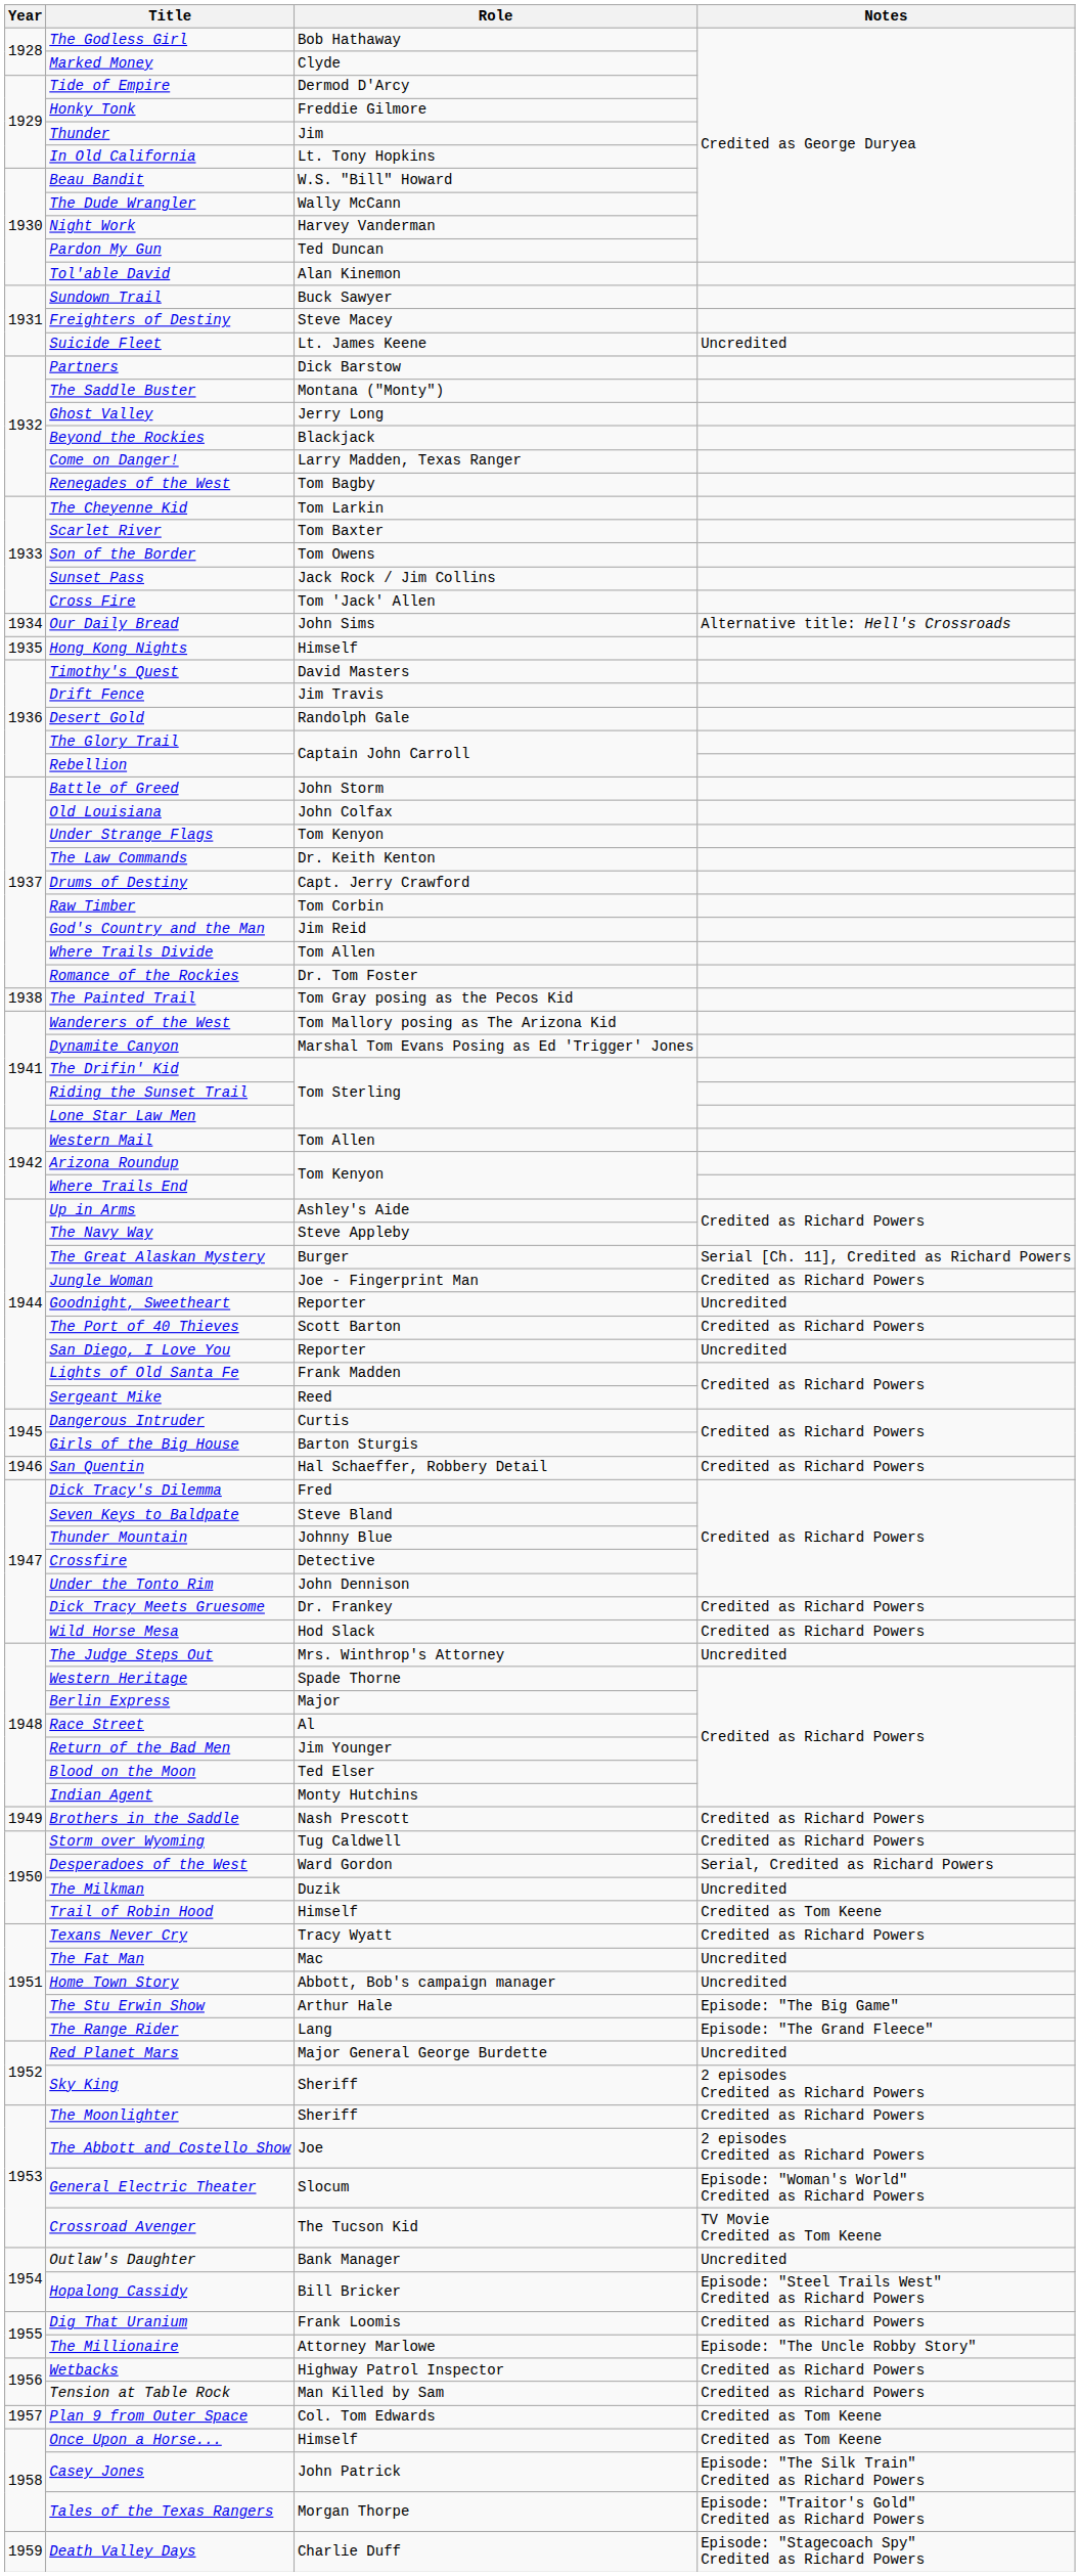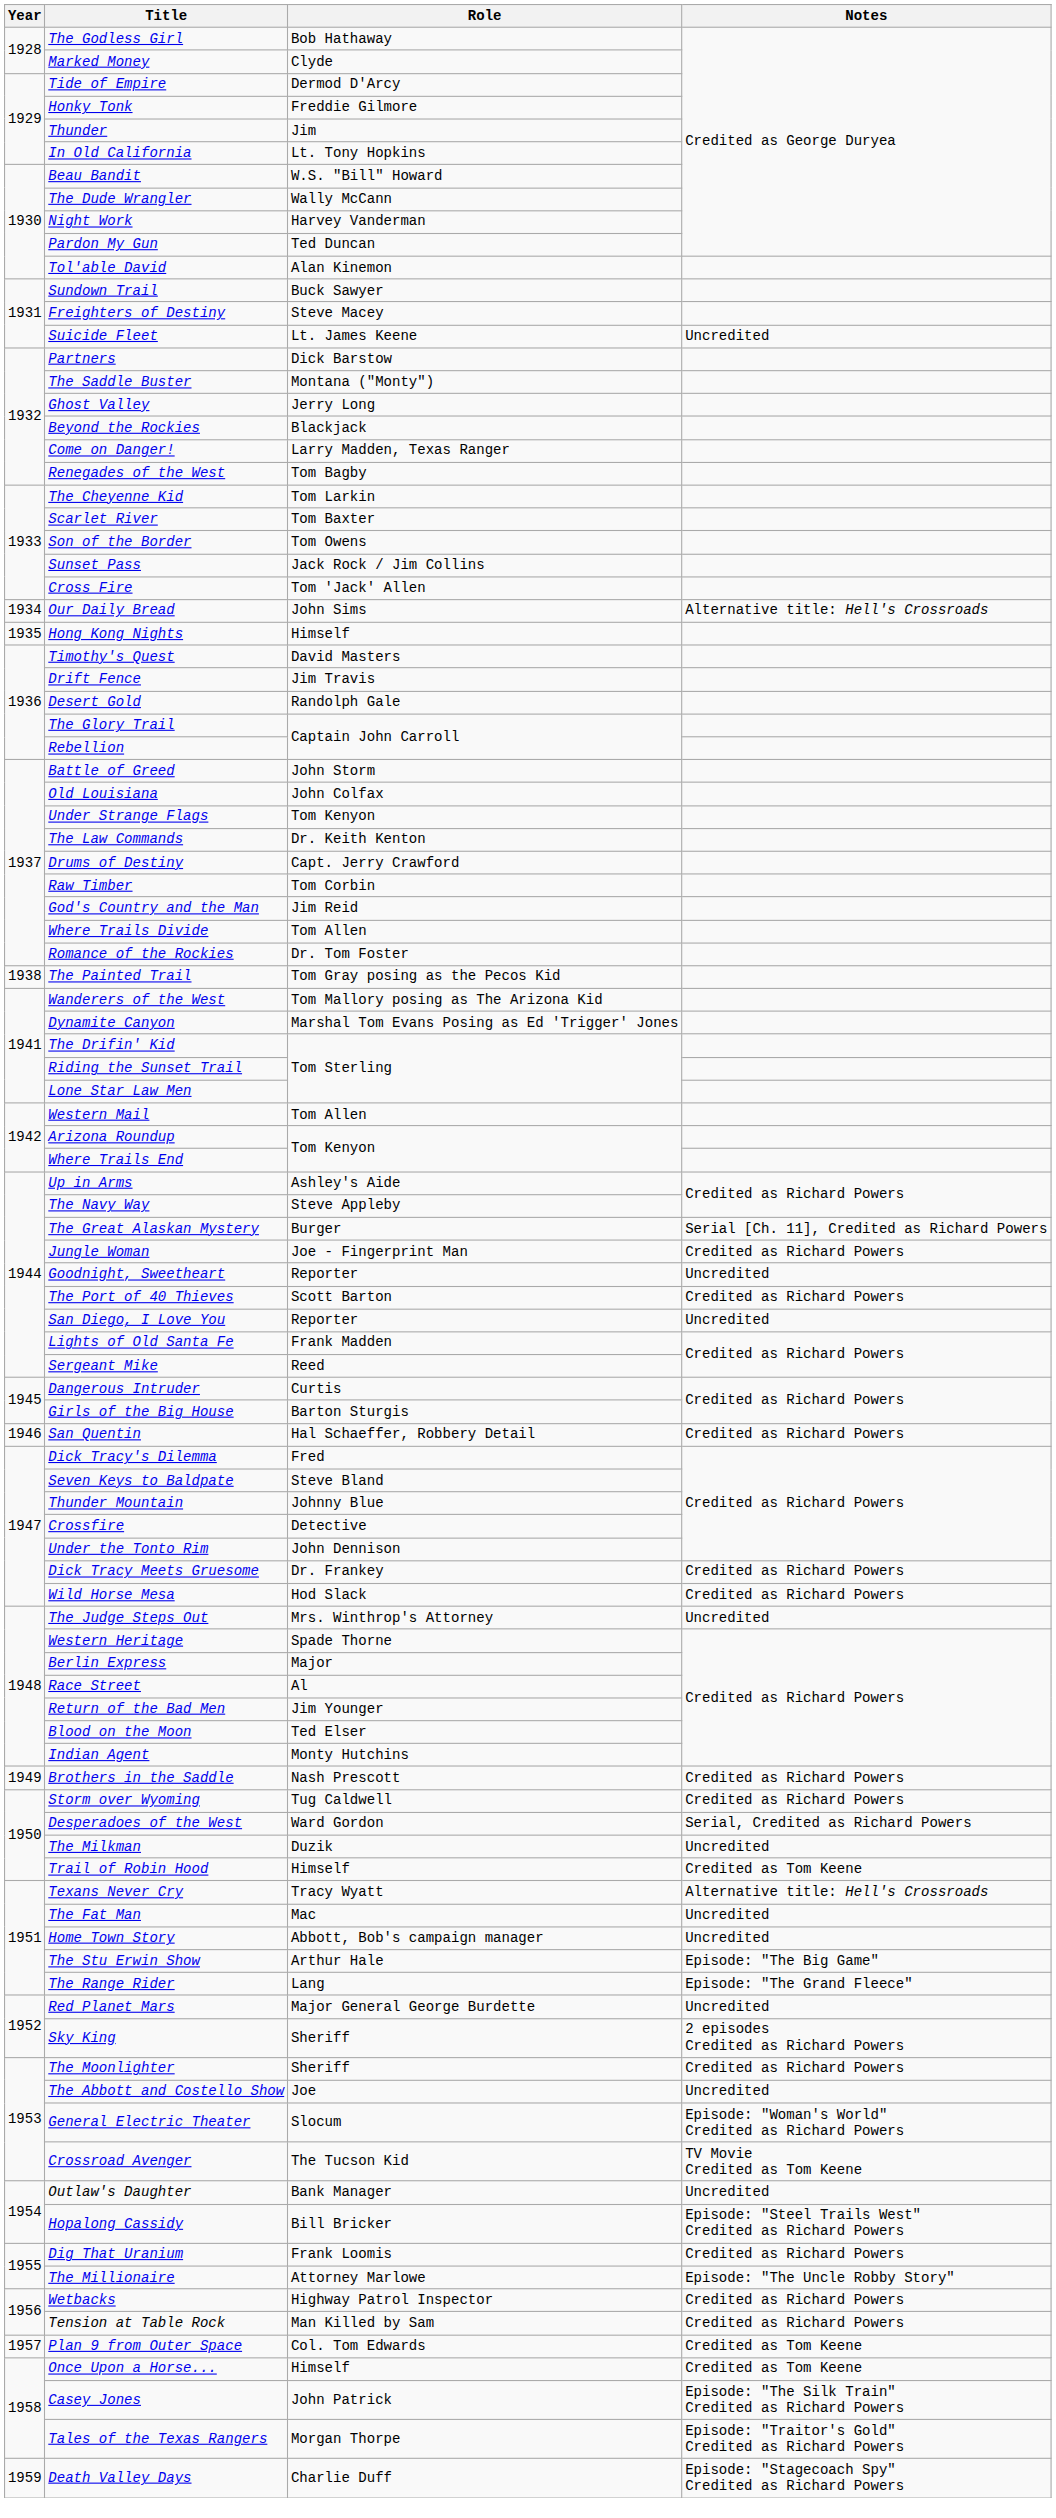Texans Never Cry | Notes: Credited as Richard Powers -> Alternative title: Hell's Crossroads
The Abbott and Costello Show | Notes: 2 episodes Credited as Richard Powers -> Uncredited
